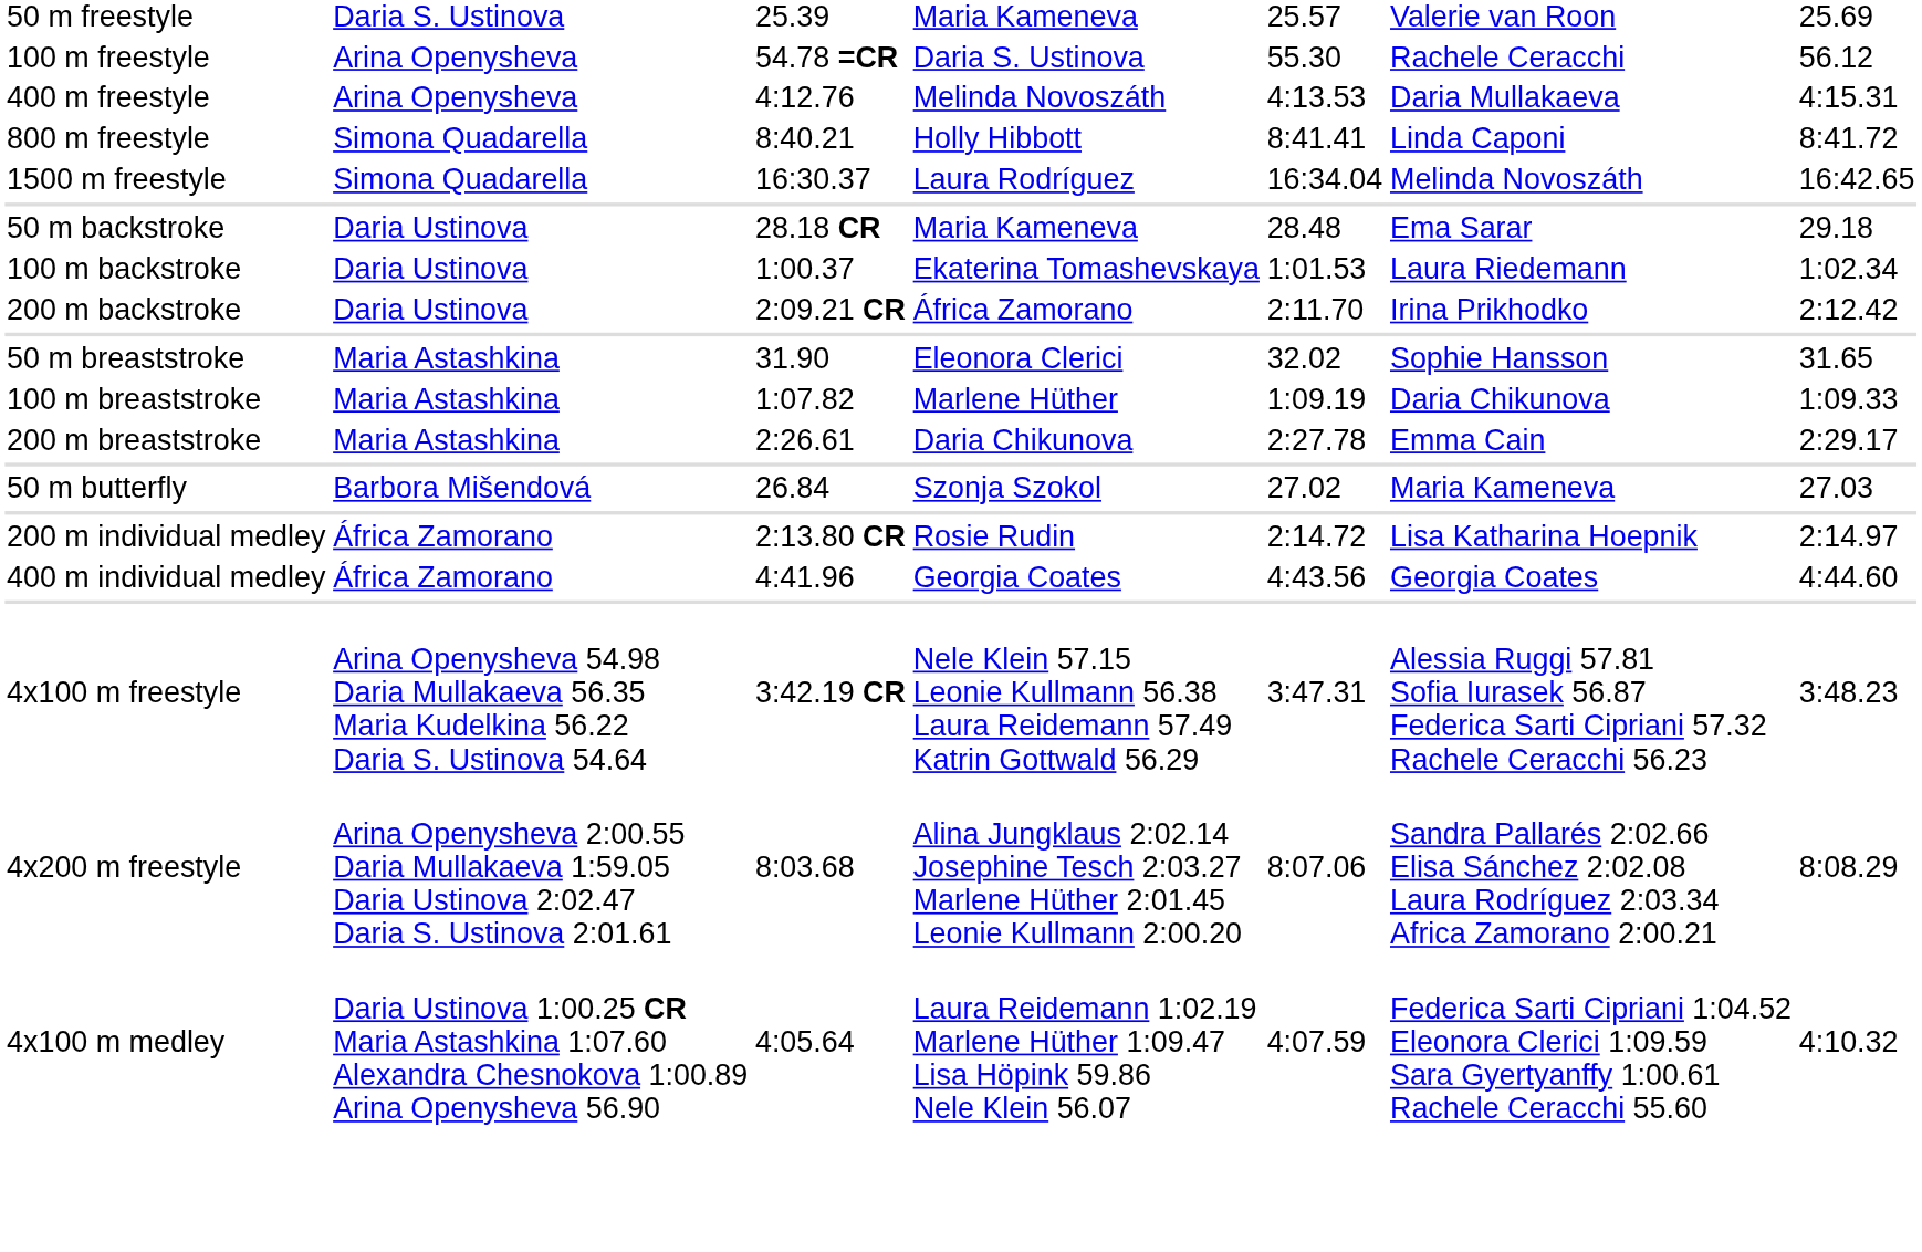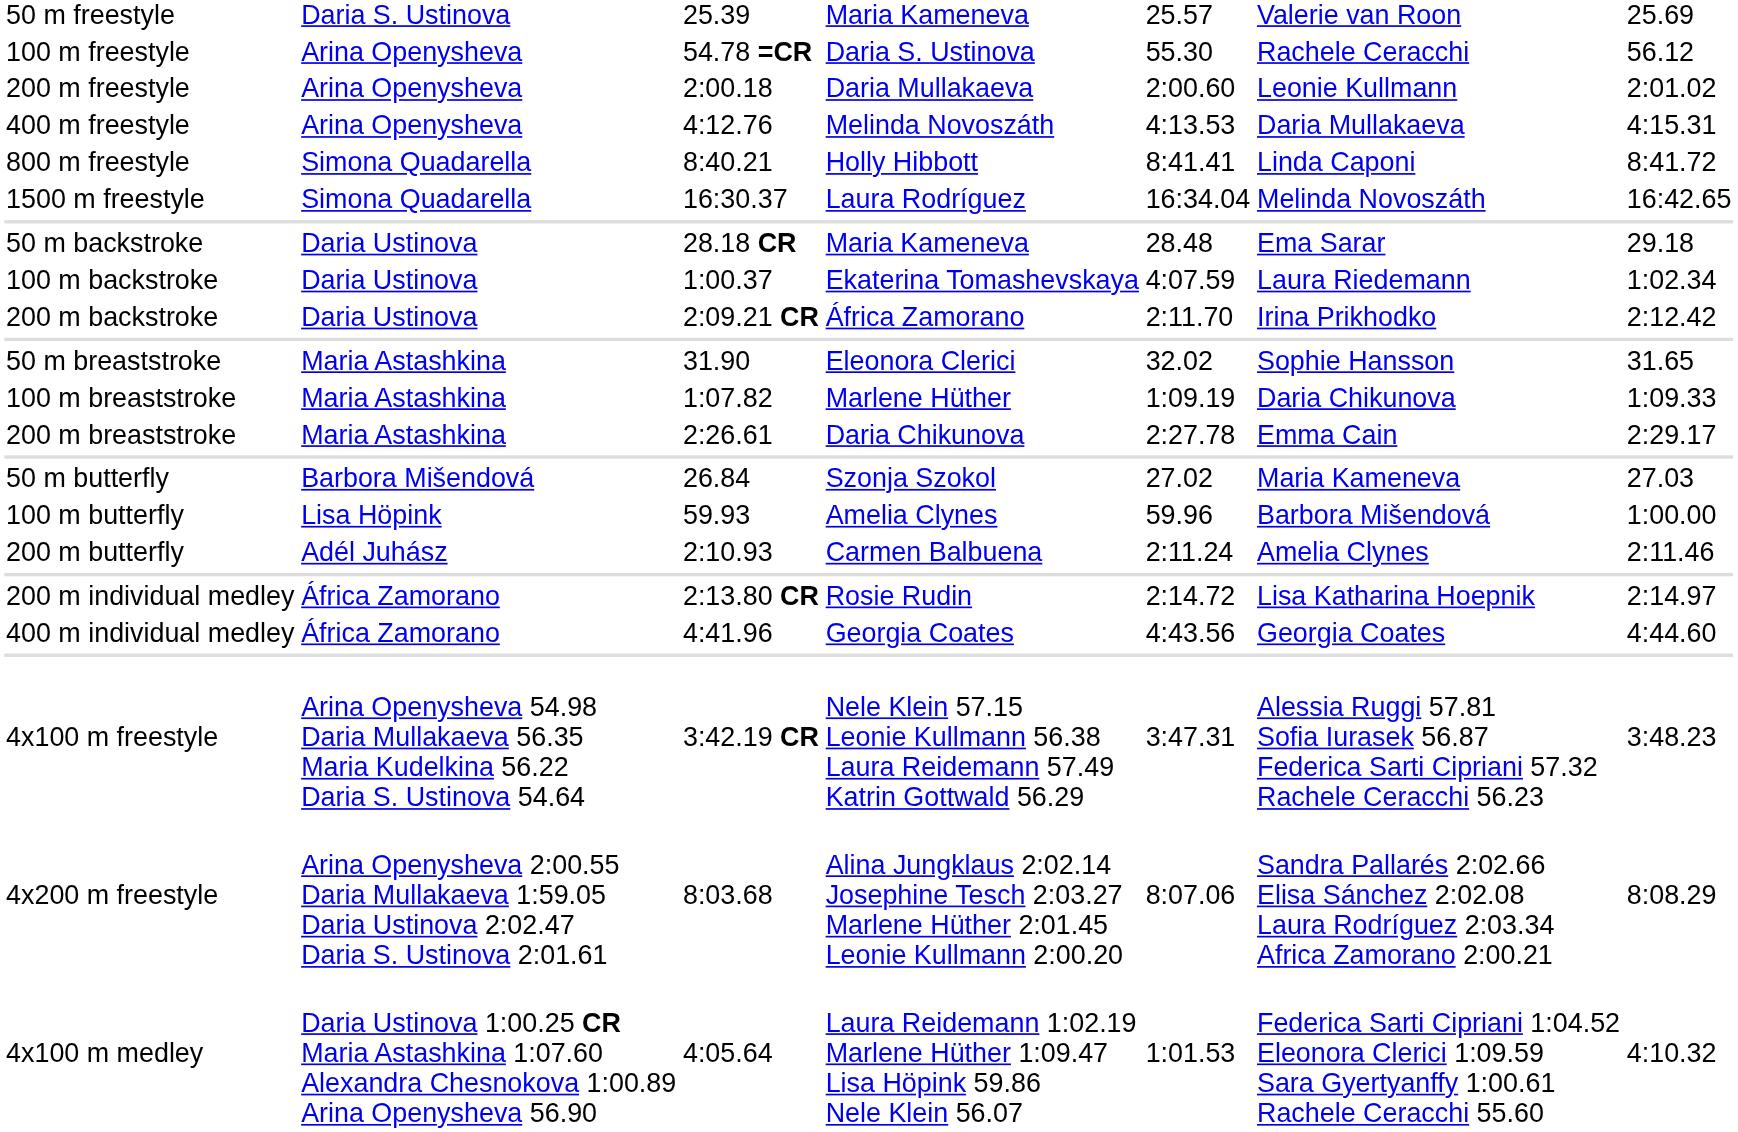+ row: 200 m freestyle | Arina Openysheva | 2:00.18 | Daria Mullakaeva | 2:00.60 | Leonie Kullmann | 2:01.02
100 m backstroke | column 5: 1:01.53 -> 4:07.59
+ row: 100 m butterfly | Lisa Höpink | 59.93 | Amelia Clynes | 59.96 | Barbora Mišendová | 1:00.00
+ row: 200 m butterfly | Adél Juhász | 2:10.93 | Carmen Balbuena | 2:11.24 | Amelia Clynes | 2:11.46
4x100 m medley | column 5: 4:07.59 -> 1:01.53
